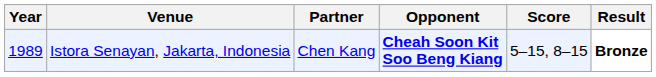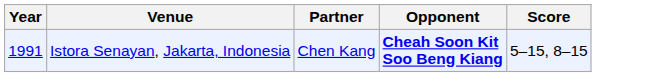- column: Result | Bronze
Istora Senayan, Jakarta, Indonesia | Year: 1989 -> 1991
